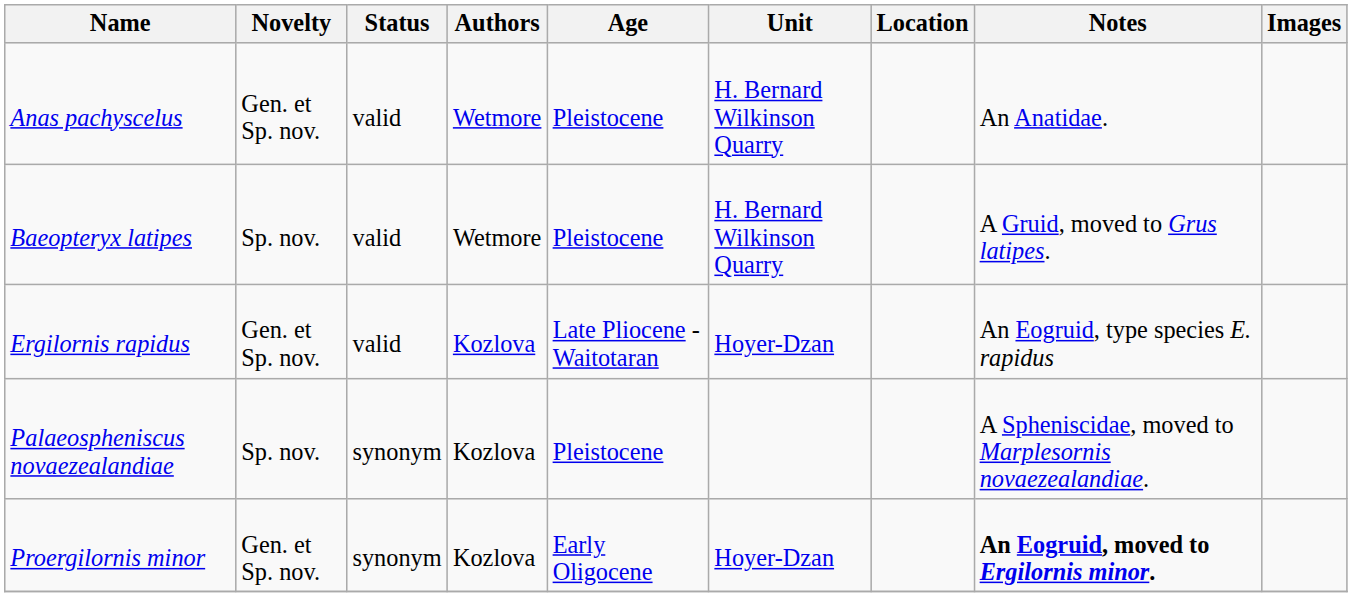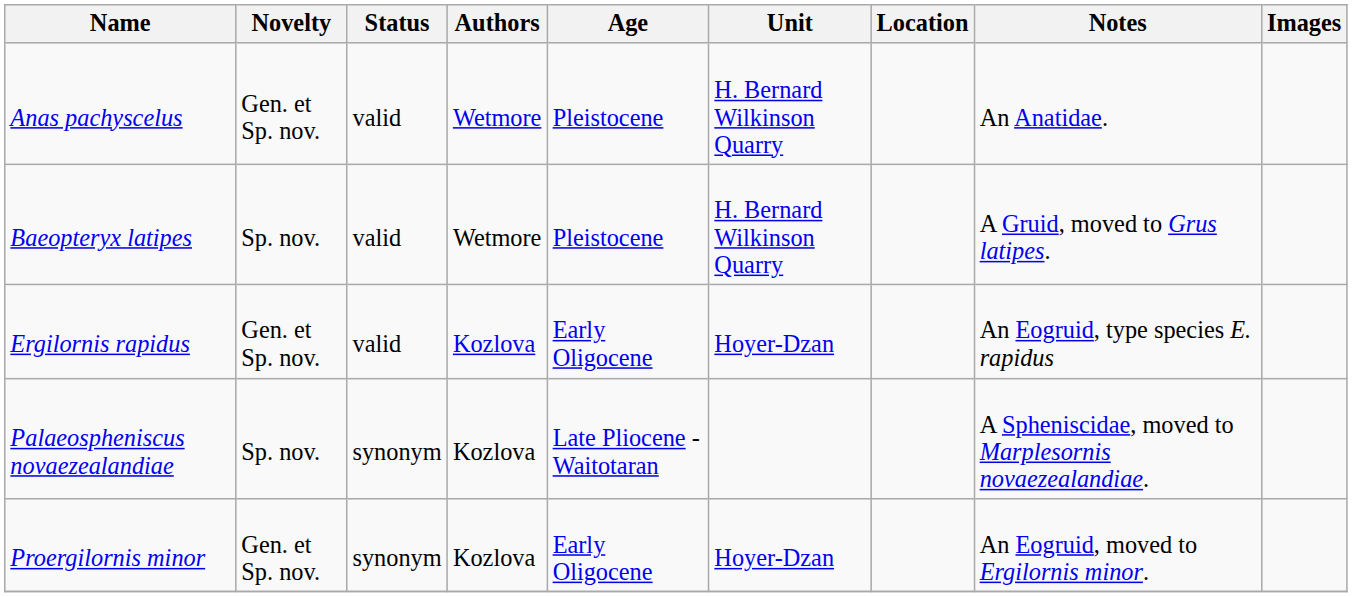Ergilornis rapidus | Age: Late Pliocene - Waitotaran -> Early Oligocene
Palaeospheniscus novaezealandiae | Age: Pleistocene -> Late Pliocene - Waitotaran
Proergilornis minor | Notes: bold -> normal
